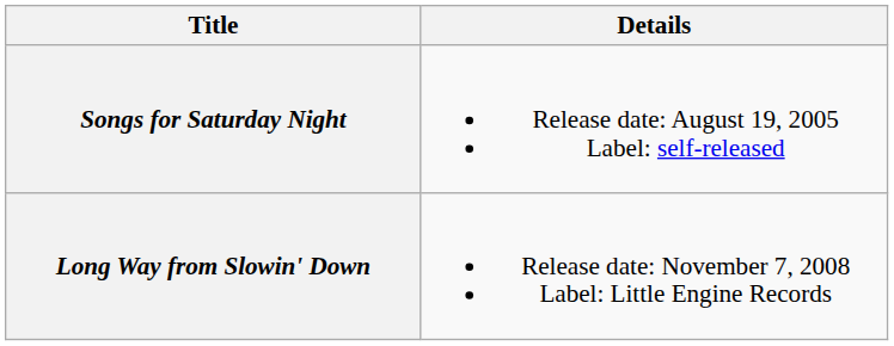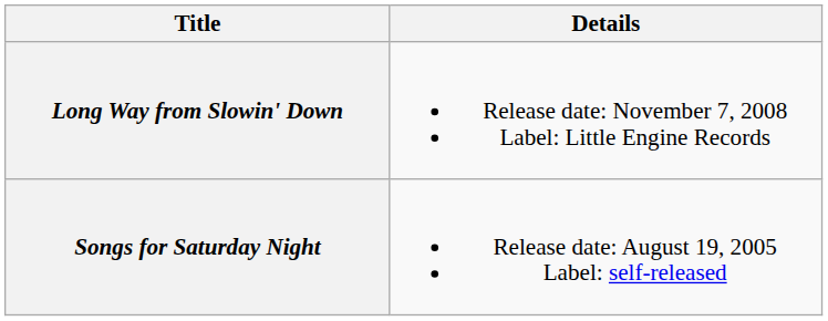rows swapped: Songs for Saturday Night <-> Long Way from Slowin' Down
